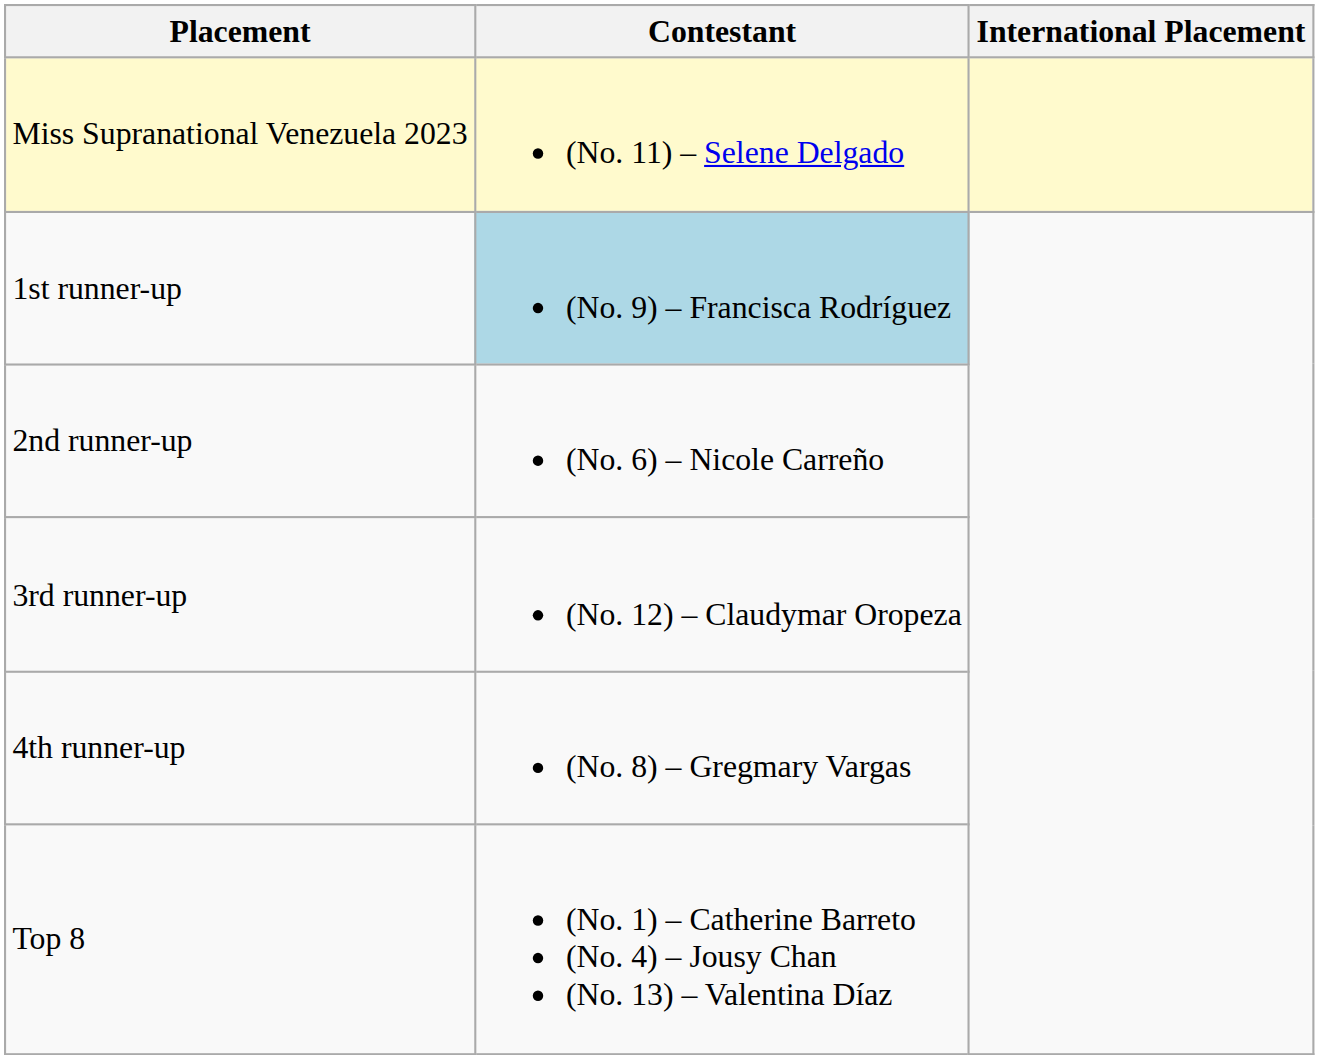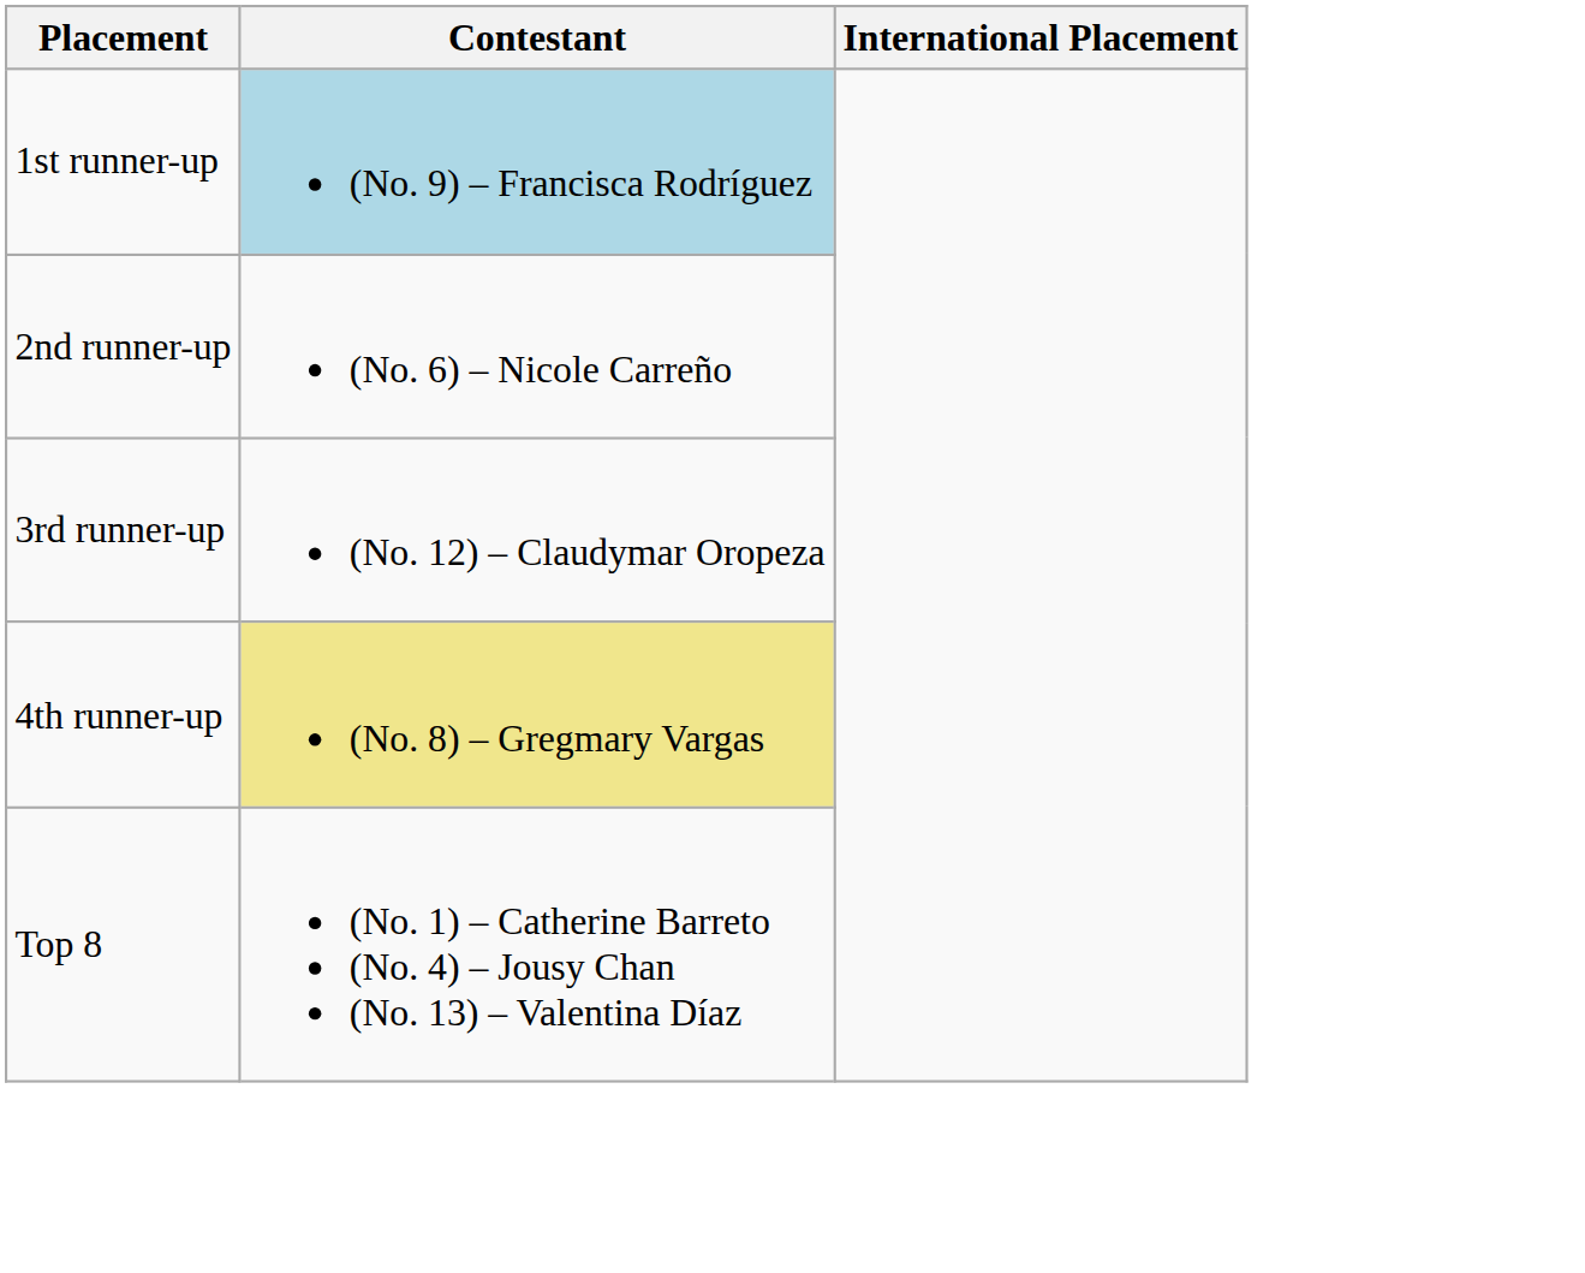- row: Miss Supranational Venezuela 2023 | (No. 11) – Selene Delgado
4th runner-up | Contestant: no background -> khaki background
